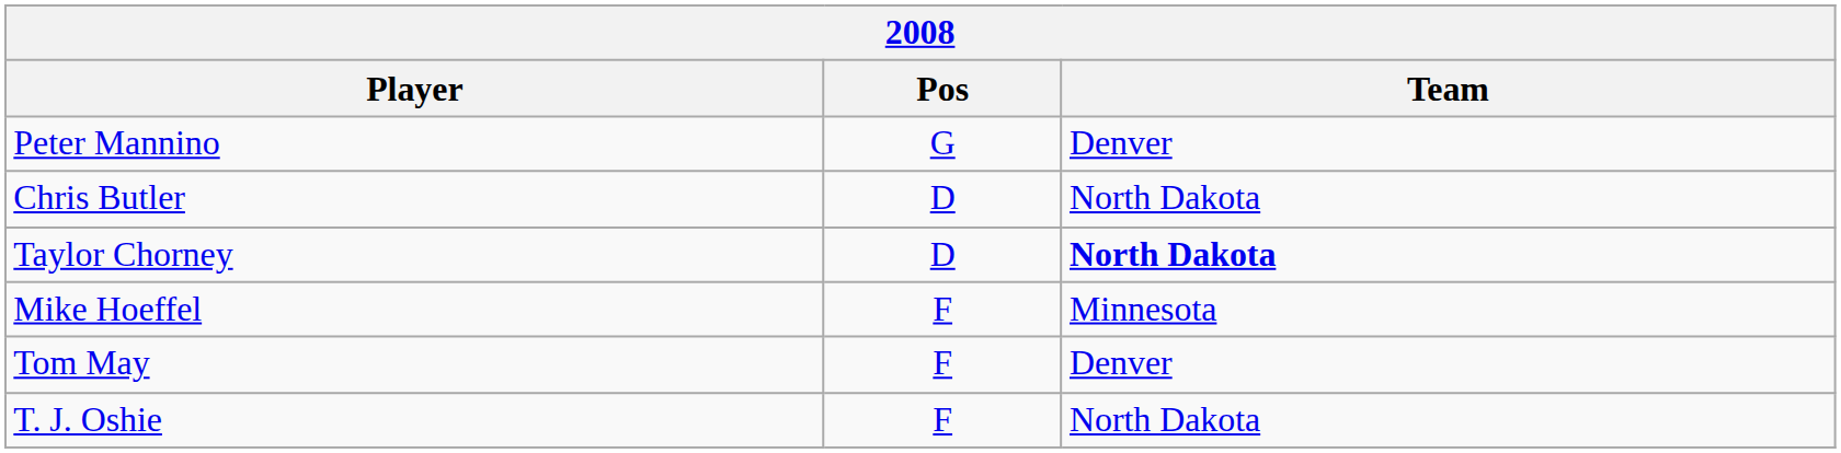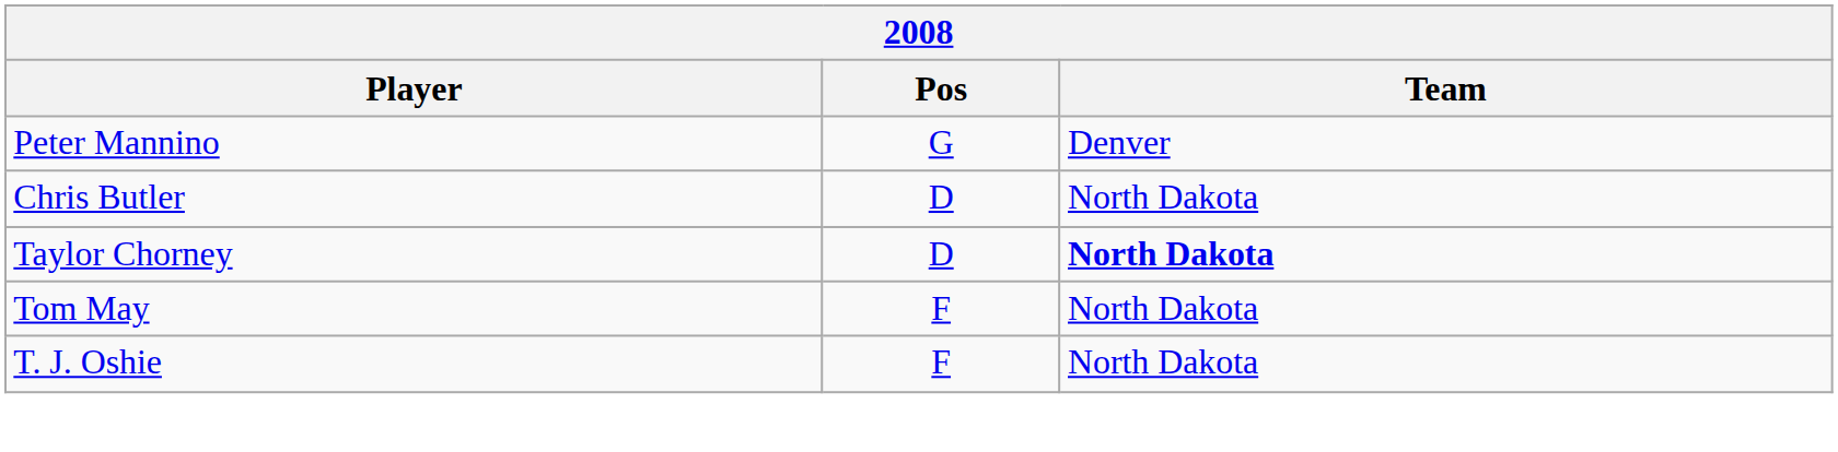- row: Mike Hoeffel | F | Minnesota
Tom May | Team: Denver -> North Dakota
